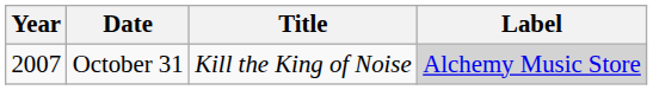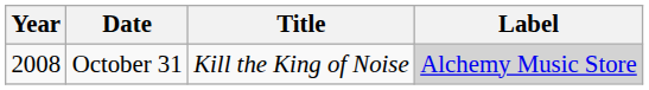October 31 | Year: 2007 -> 2008
